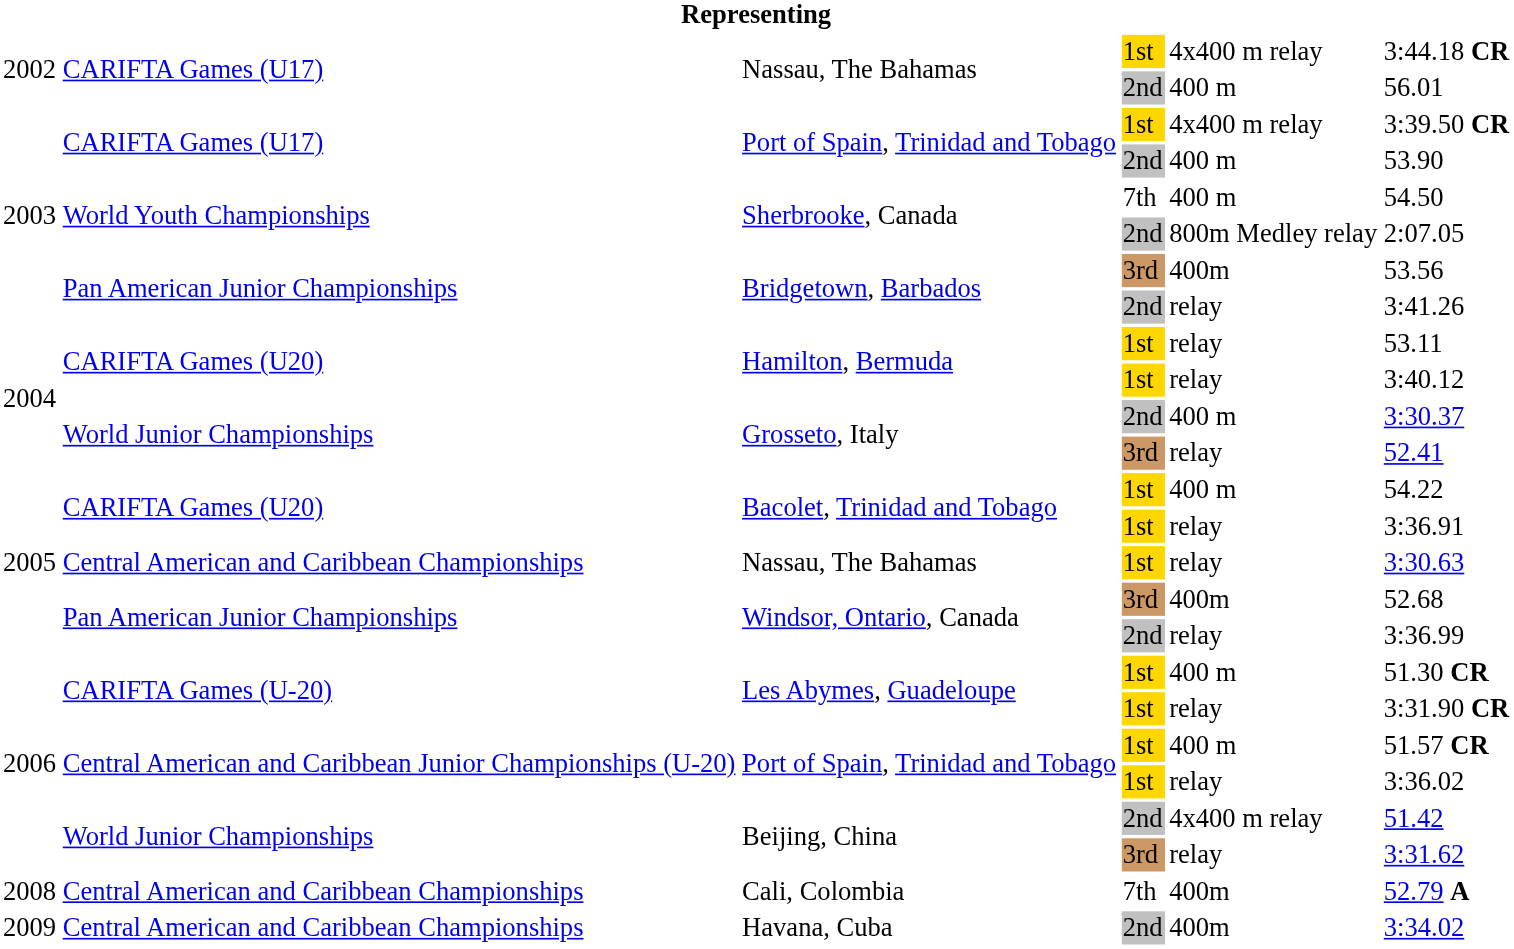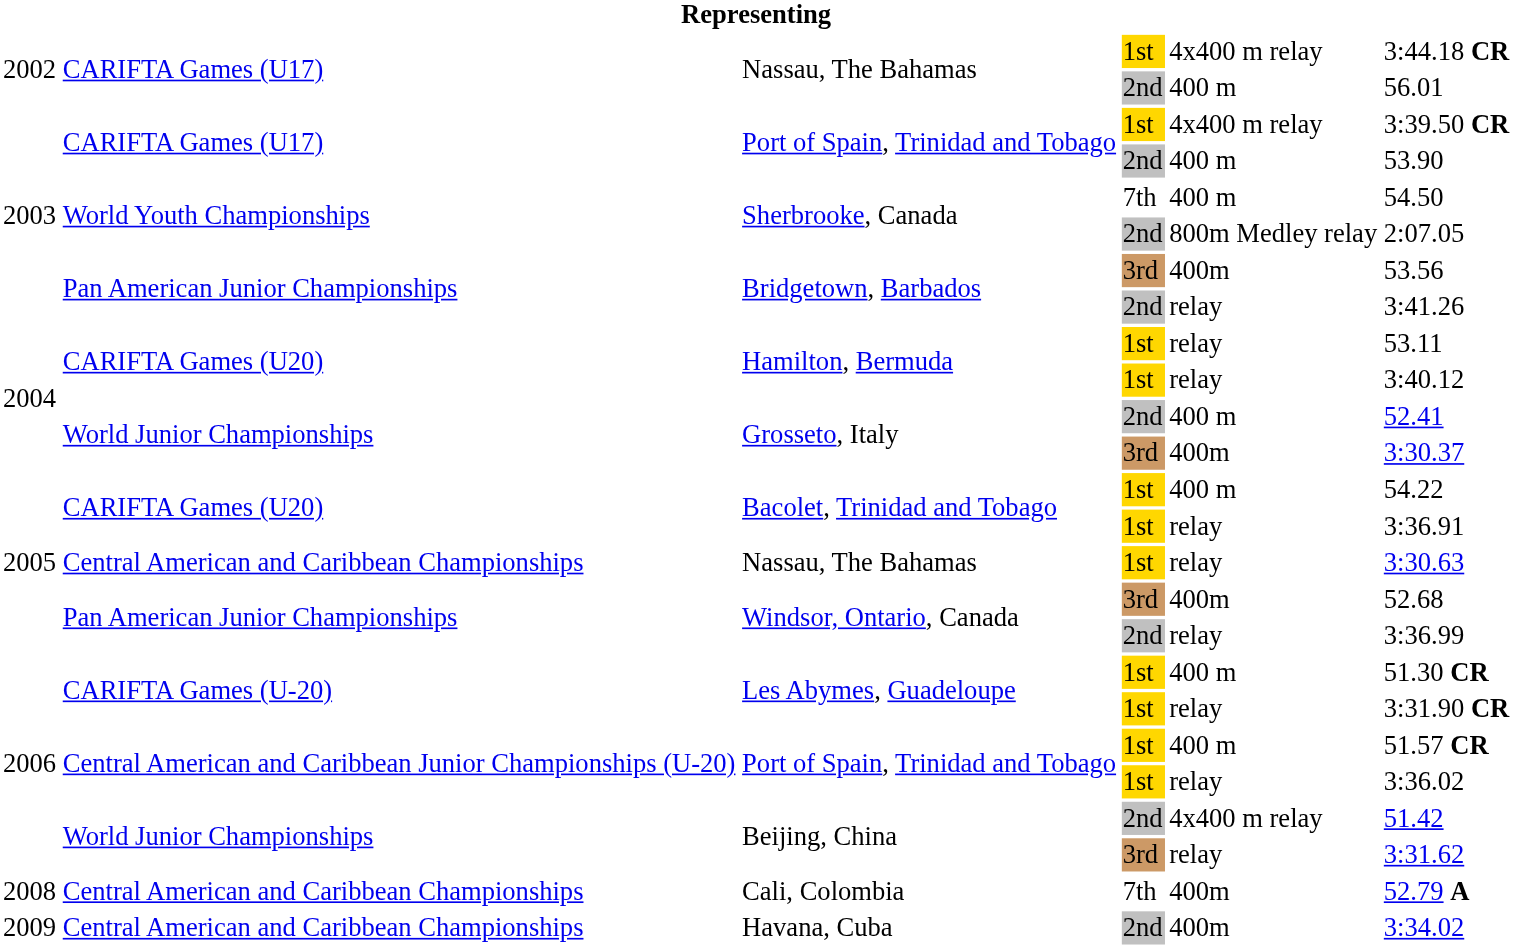Grosseto, Italy / 2nd | column 6: 3:30.37 -> 52.41
Grosseto, Italy / 3rd | column 5: relay -> 400m
Grosseto, Italy / 3rd | column 6: 52.41 -> 3:30.37
